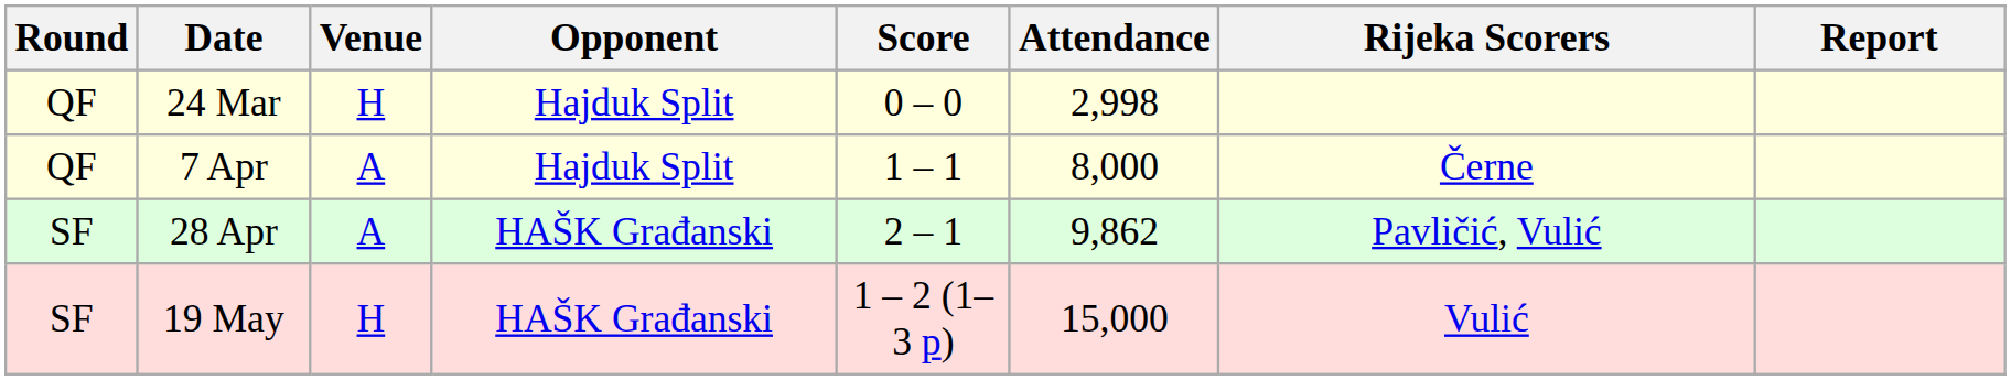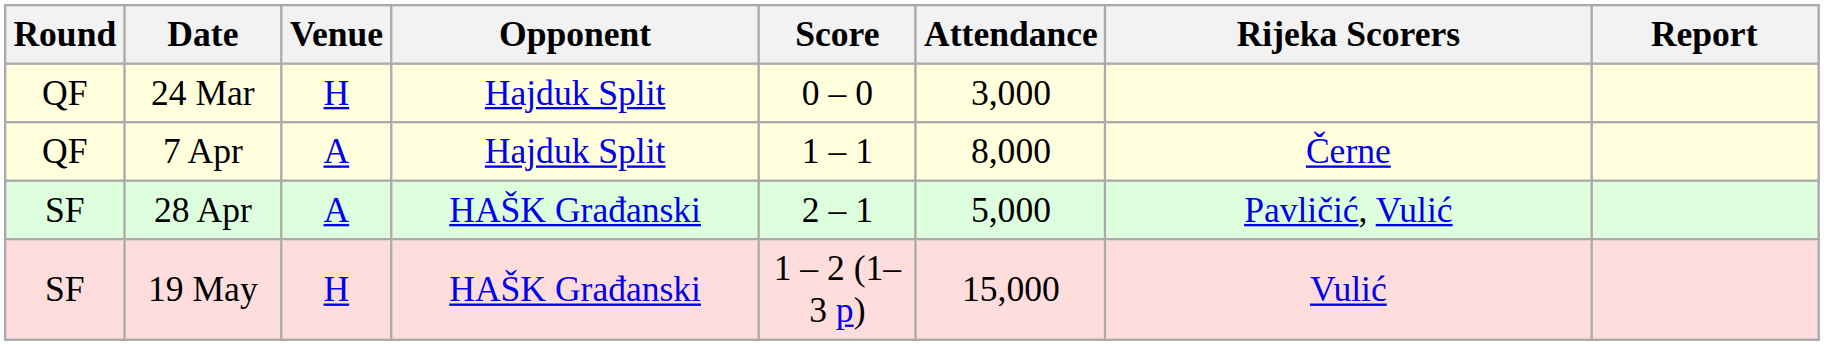24 Mar | Attendance: 2,998 -> 3,000
28 Apr | Attendance: 9,862 -> 5,000
